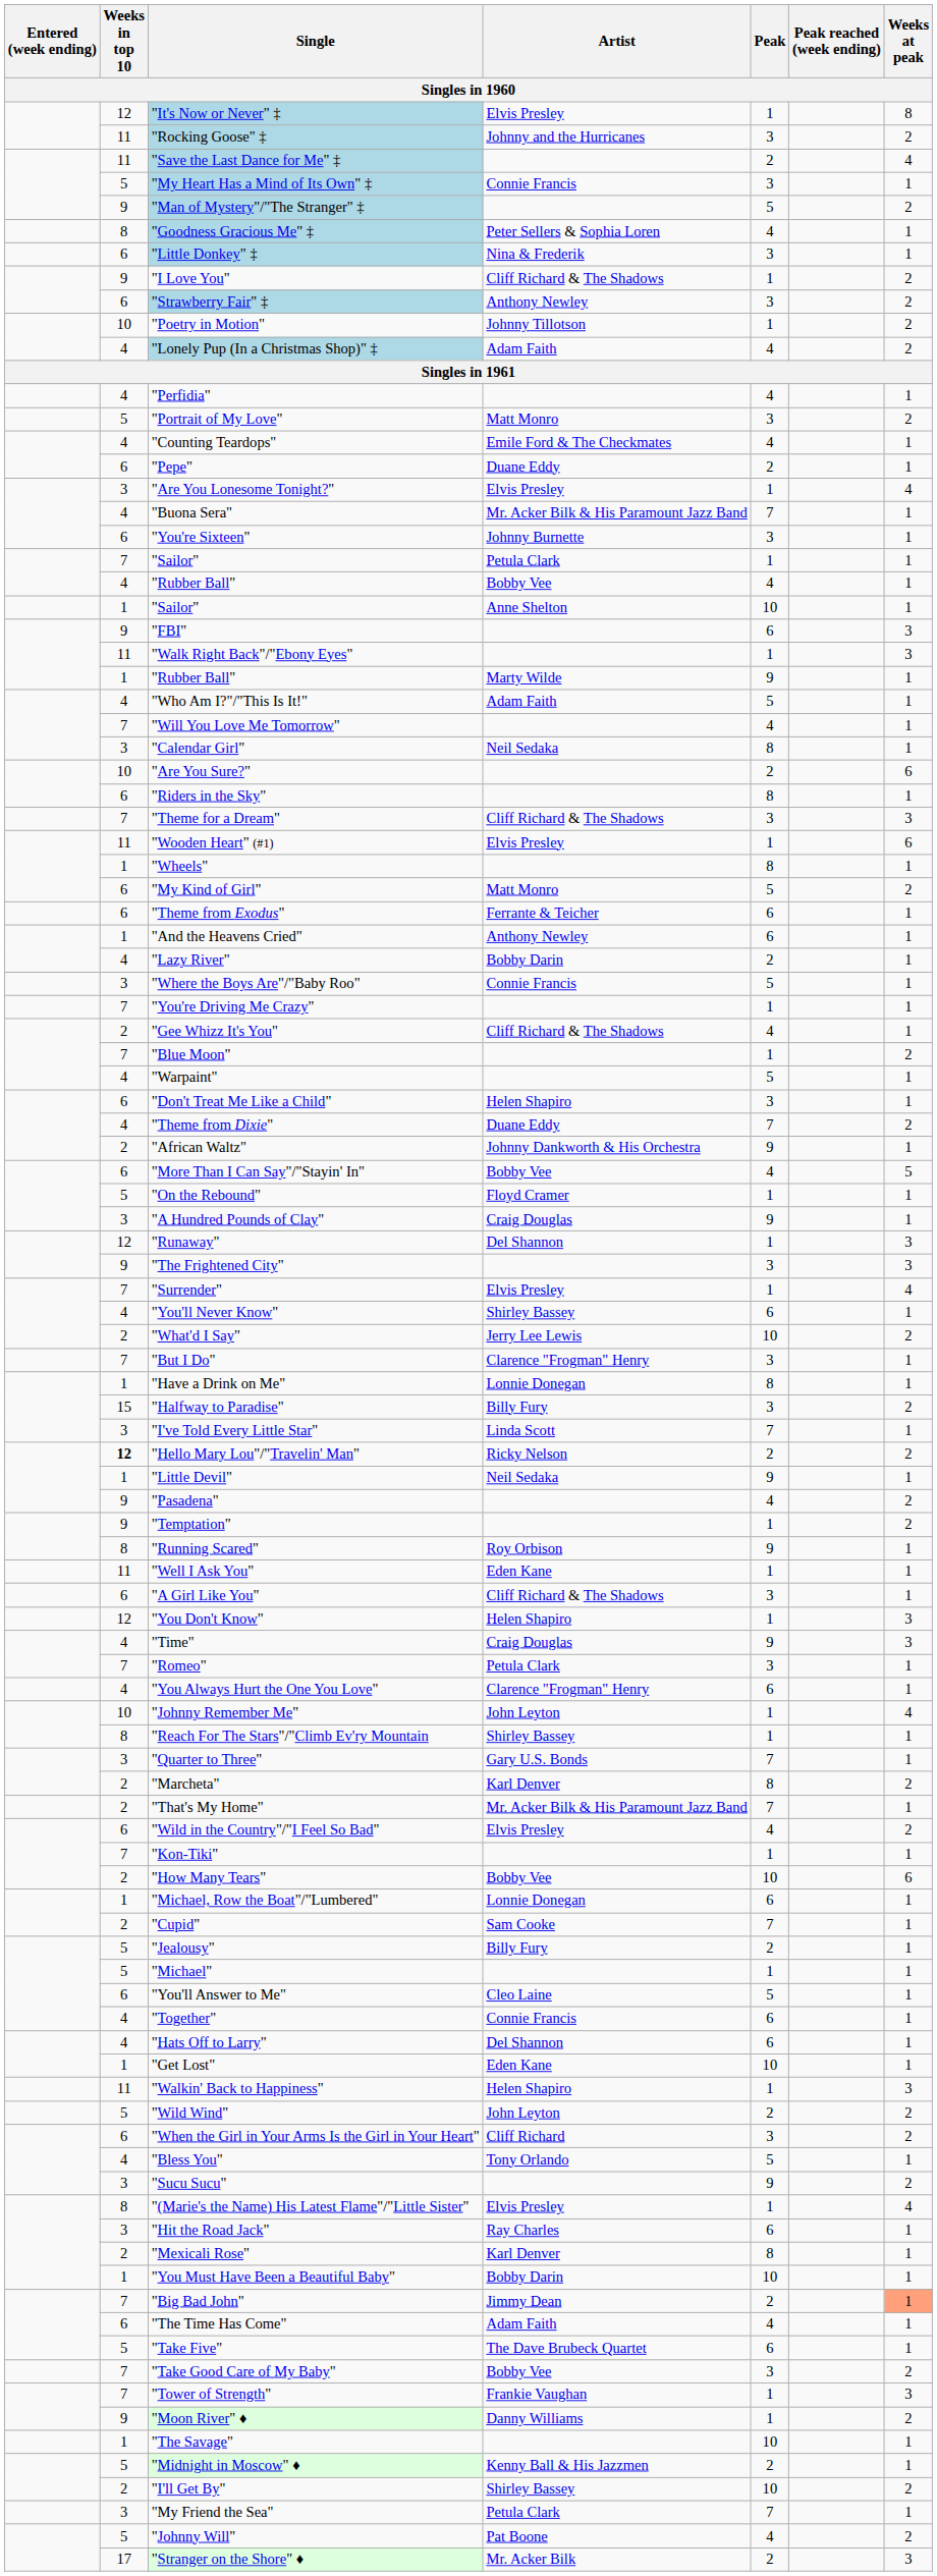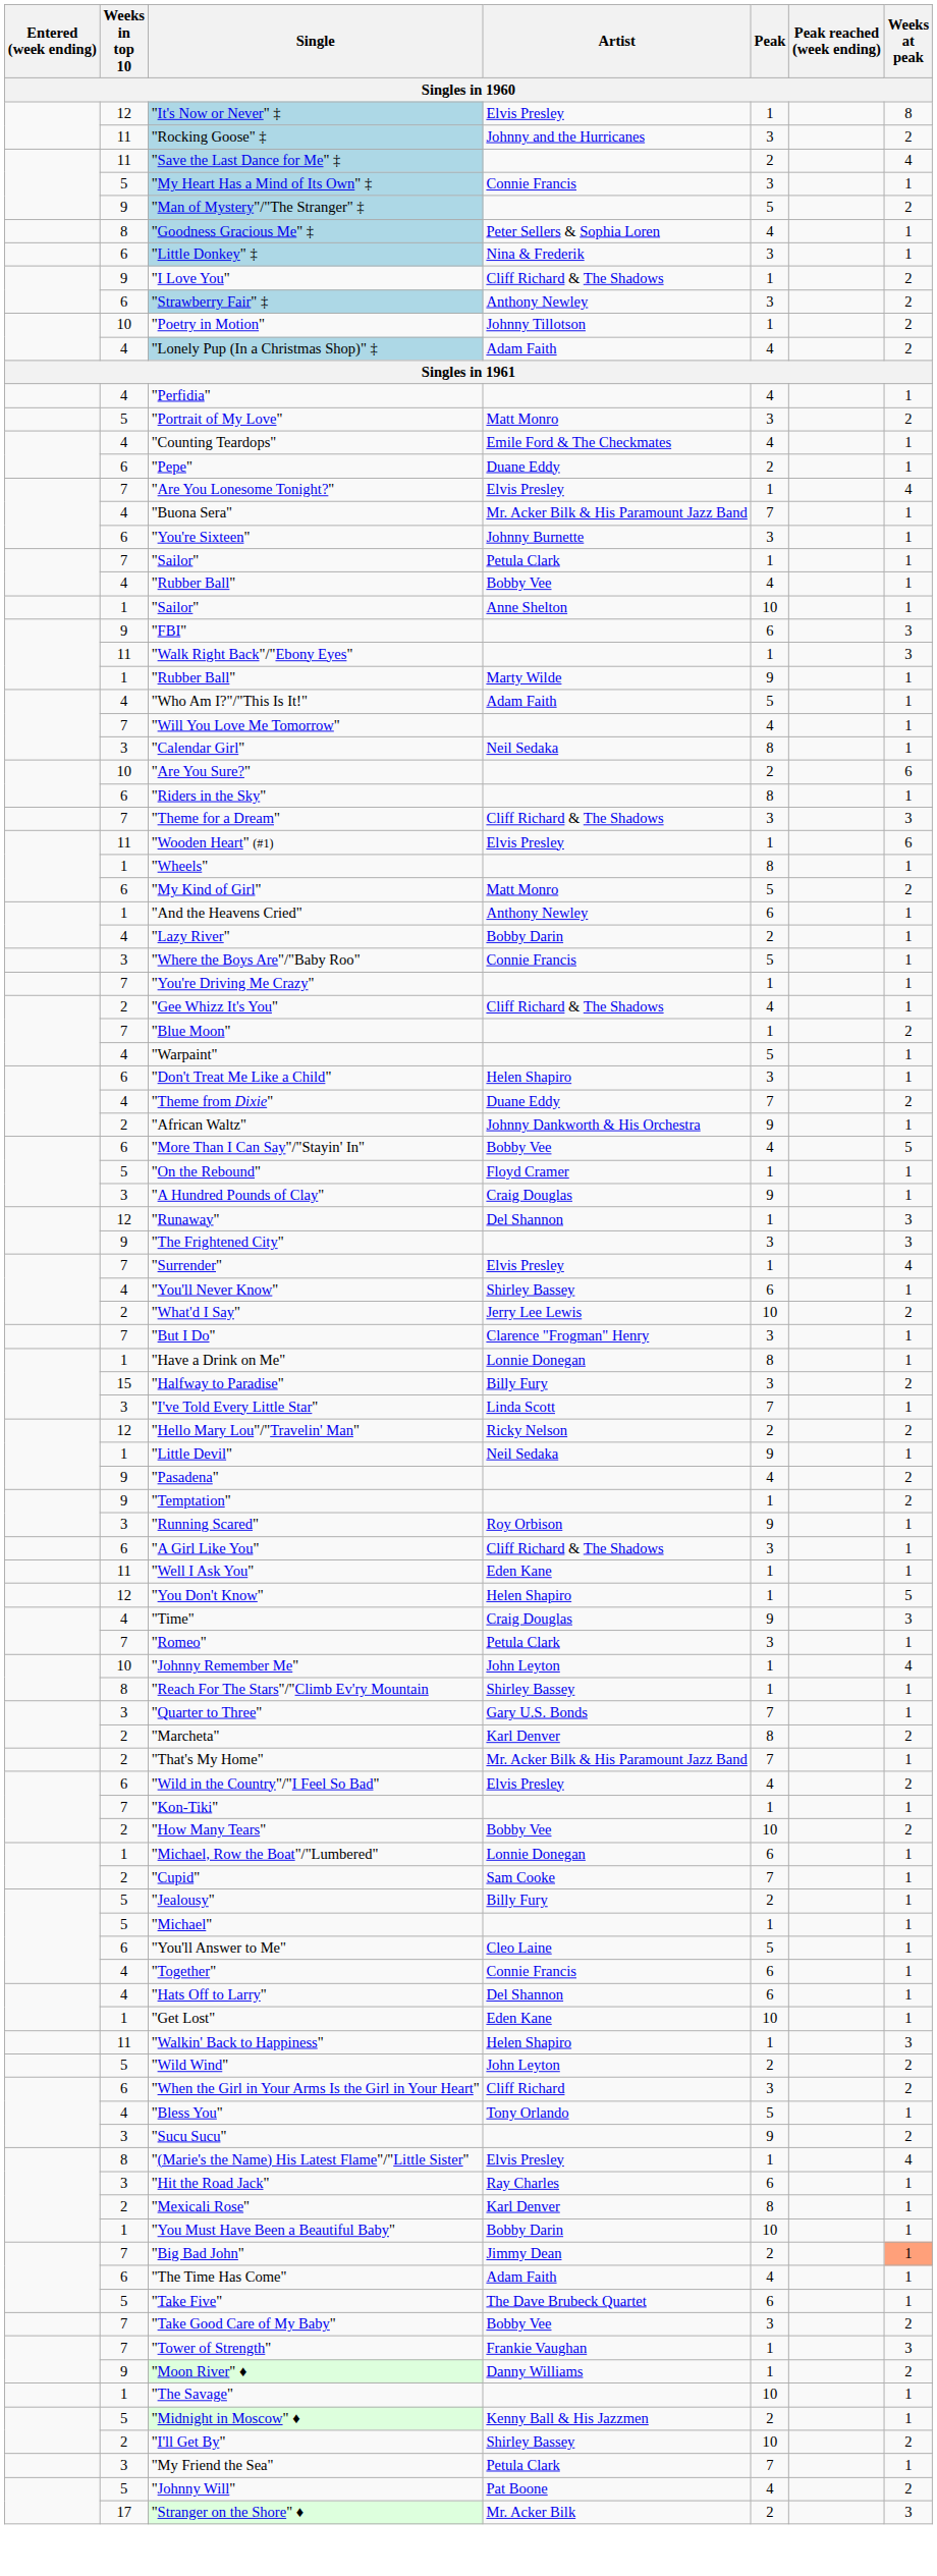"Are You Lonesome Tonight?" | Weeks in top 10: 3 -> 7
- row: 6 | "Theme from Exodus" | Ferrante & Teicher | 6 | 1
"Hello Mary Lou"/"Travelin' Man" | Weeks in top 10: bold -> normal
"Running Scared" | Weeks in top 10: 8 -> 3
rows swapped: "A Girl Like You" <-> "Well I Ask You"
"You Don't Know" | Weeks at peak: 3 -> 5
- row: 4 | "You Always Hurt the One You Love" | Clarence "Frogman" Henry | 6 | 1
"How Many Tears" | Weeks at peak: 6 -> 2
